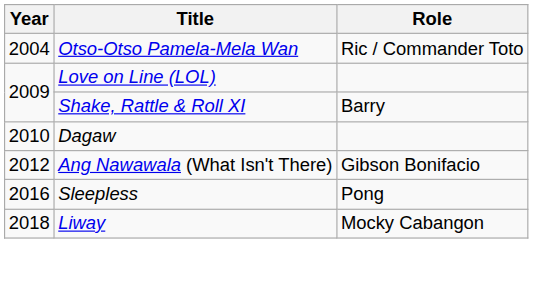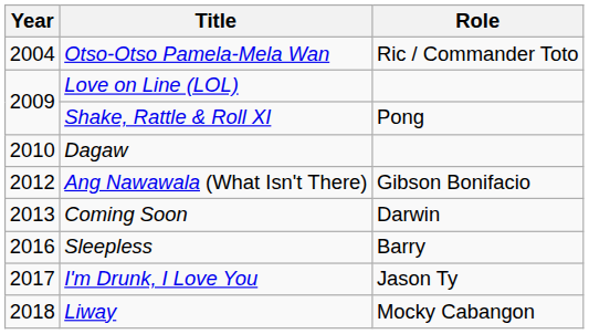Shake, Rattle & Roll XI | Role: Barry -> Pong
+ row: 2013 | Coming Soon | Darwin
Sleepless | Role: Pong -> Barry
+ row: 2017 | I'm Drunk, I Love You | Jason Ty
